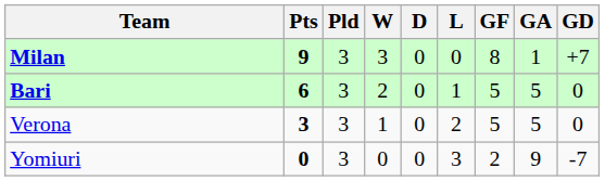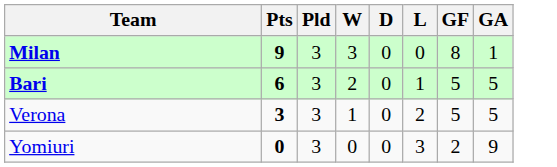- column: GD | +7 | 0 | 0 | -7
